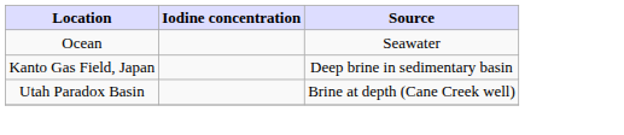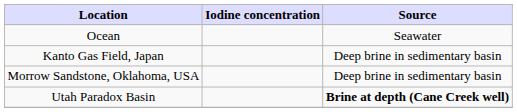+ row: Morrow Sandstone, Oklahoma, USA | Deep brine in sedimentary basin
Utah Paradox Basin | Source: normal -> bold
